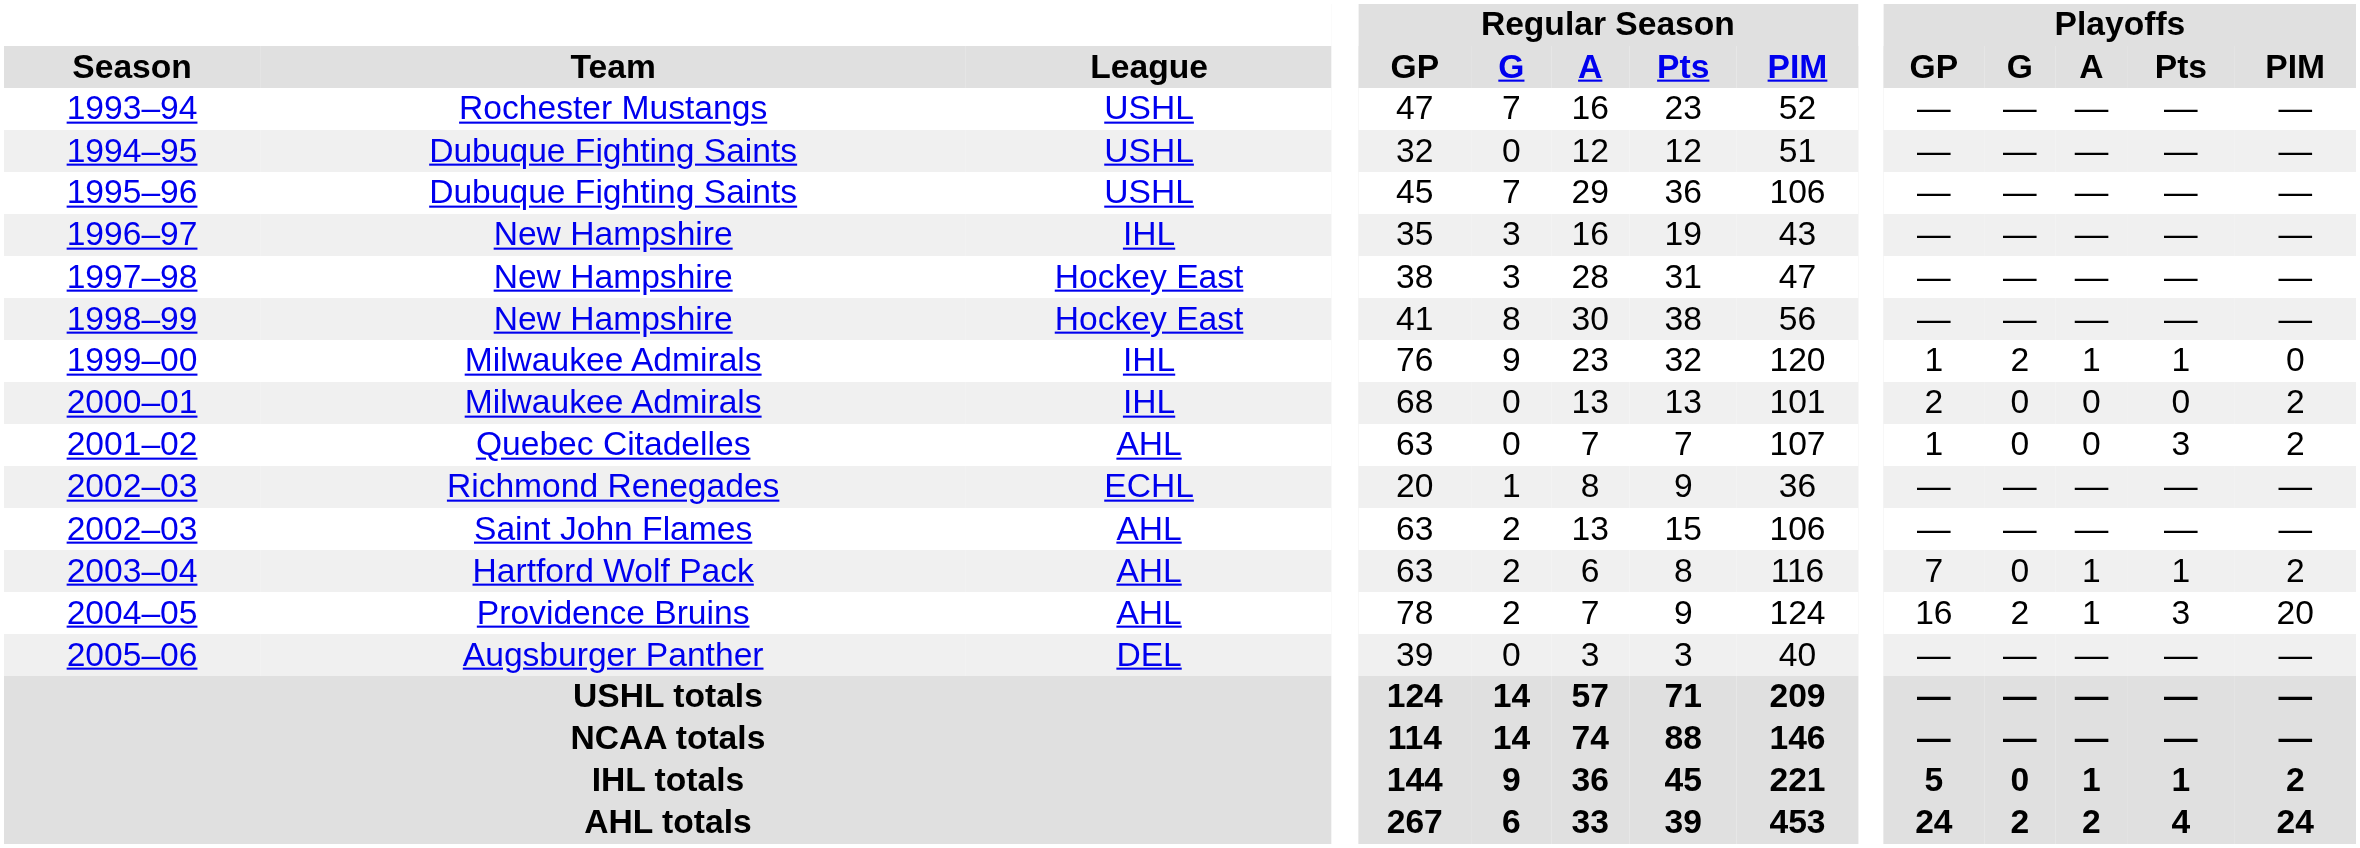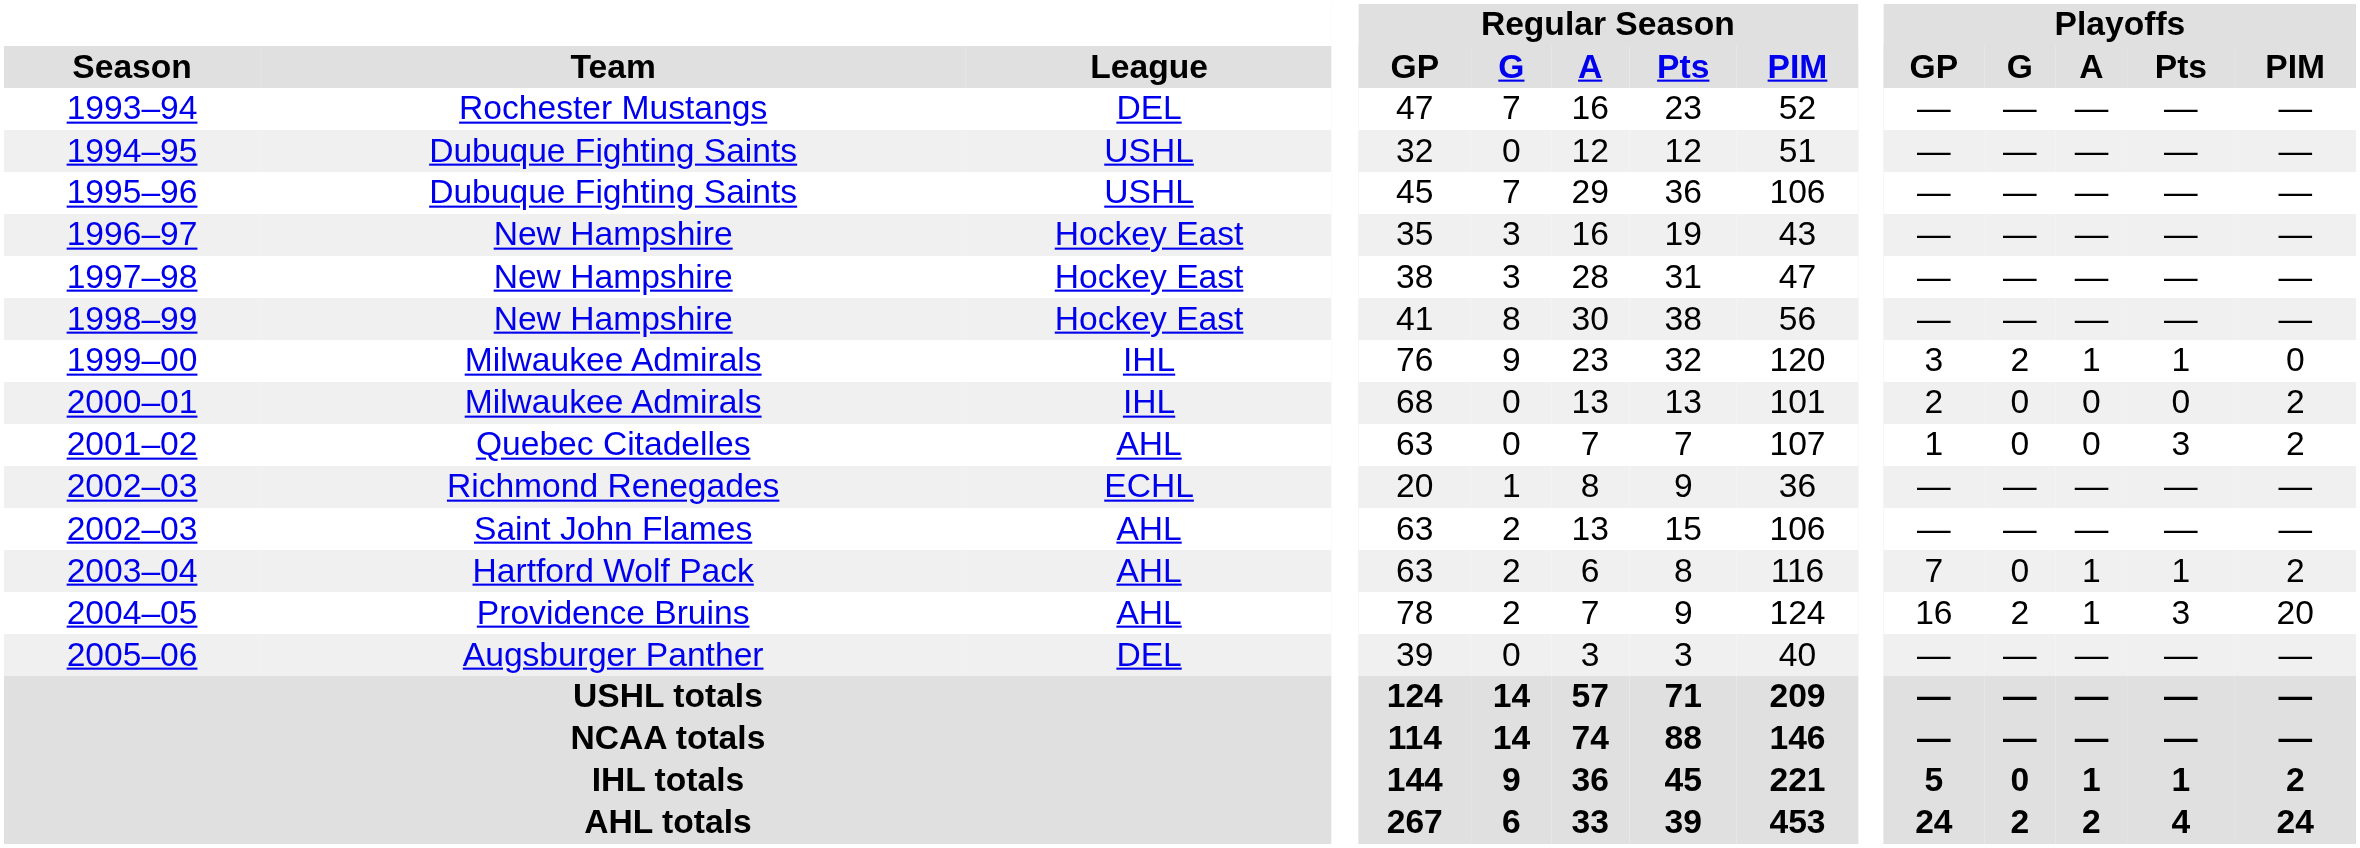1993–94 | League: USHL -> DEL
1996–97 | League: IHL -> Hockey East
1999–00 | Playoffs / GP: 1 -> 3
